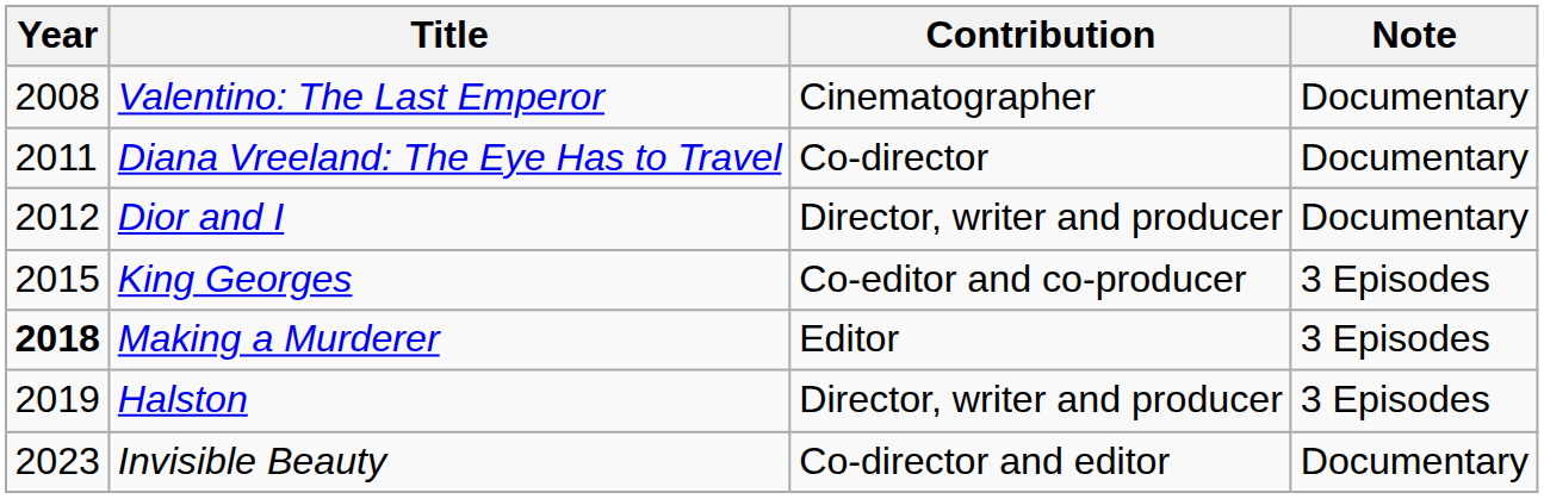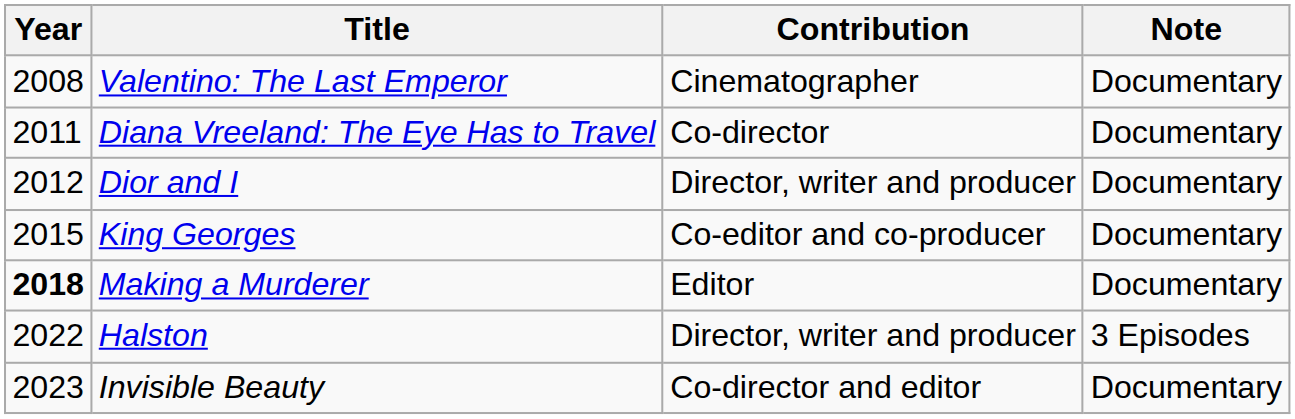King Georges | Note: 3 Episodes -> Documentary
Making a Murderer | Note: 3 Episodes -> Documentary
Halston | Year: 2019 -> 2022
